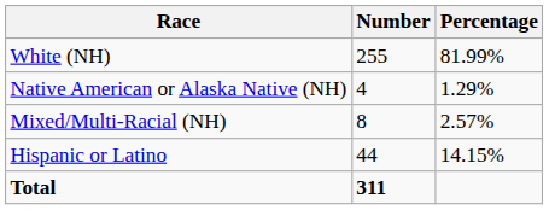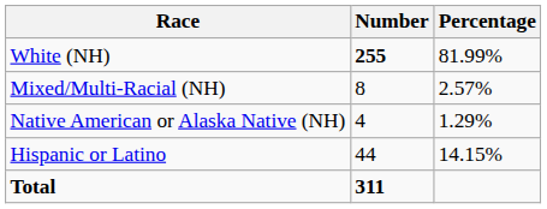White (NH) | Number: normal -> bold
rows swapped: Native American or Alaska Native (NH) <-> Mixed/Multi-Racial (NH)
